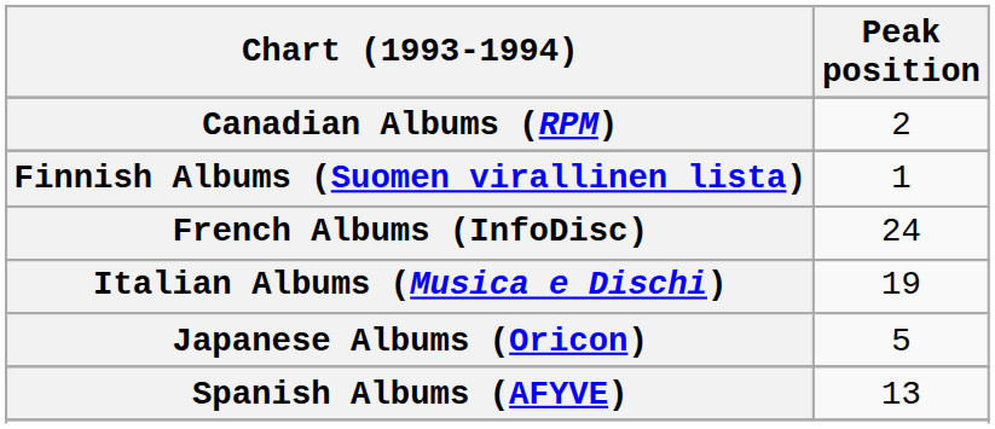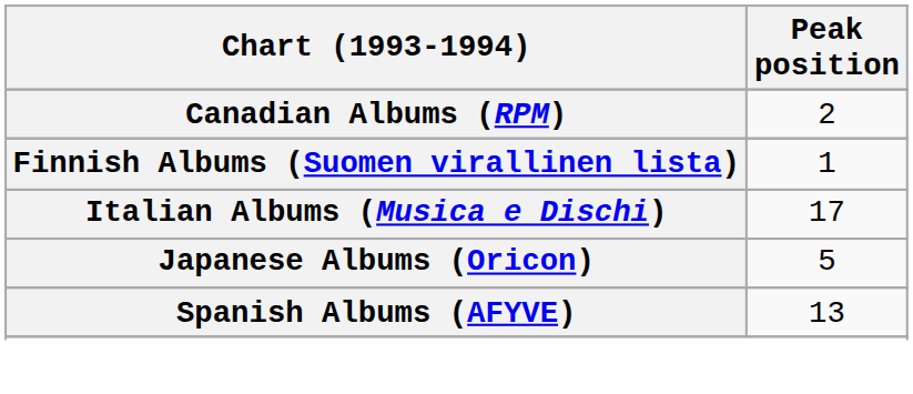- row: French Albums (InfoDisc) | 24
Italian Albums (Musica e Dischi) | Peak position: 19 -> 17
